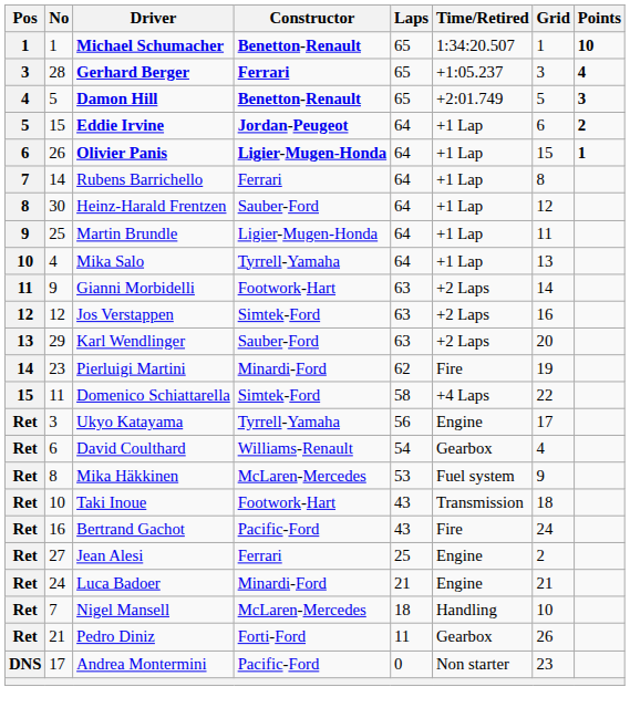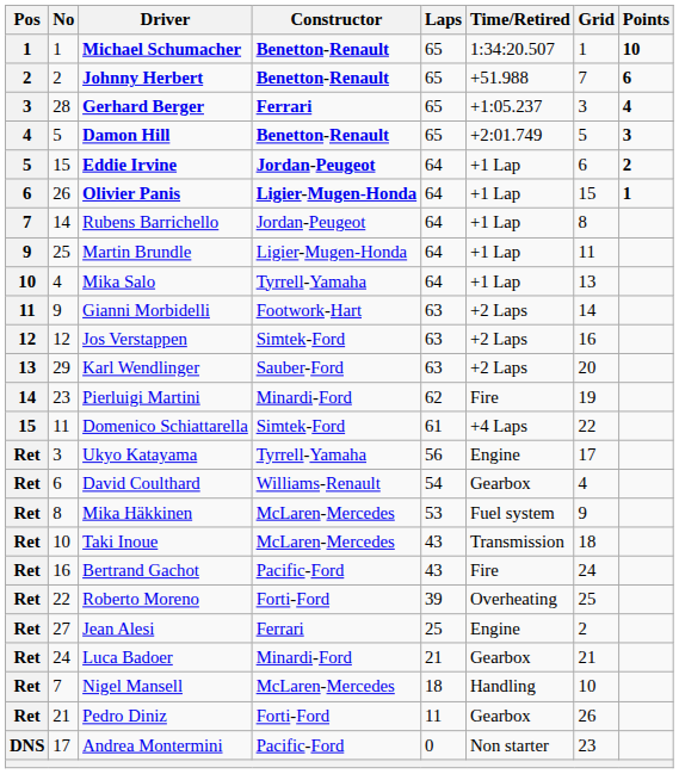+ row: 2 | 2 | Johnny Herbert | Benetton-Renault | 65 | +51.988 | 7 | 6
Rubens Barrichello | Constructor: Ferrari -> Jordan-Peugeot
- row: 8 | 30 | Heinz-Harald Frentzen | Sauber-Ford | 64 | +1 Lap | 12
Domenico Schiattarella | Laps: 58 -> 61
Taki Inoue | Constructor: Footwork-Hart -> McLaren-Mercedes
+ row: Ret | 22 | Roberto Moreno | Forti-Ford | 39 | Overheating | 25
Luca Badoer | Time/Retired: Engine -> Gearbox
